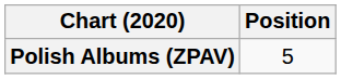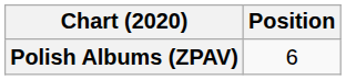Polish Albums (ZPAV) | Position: 5 -> 6
